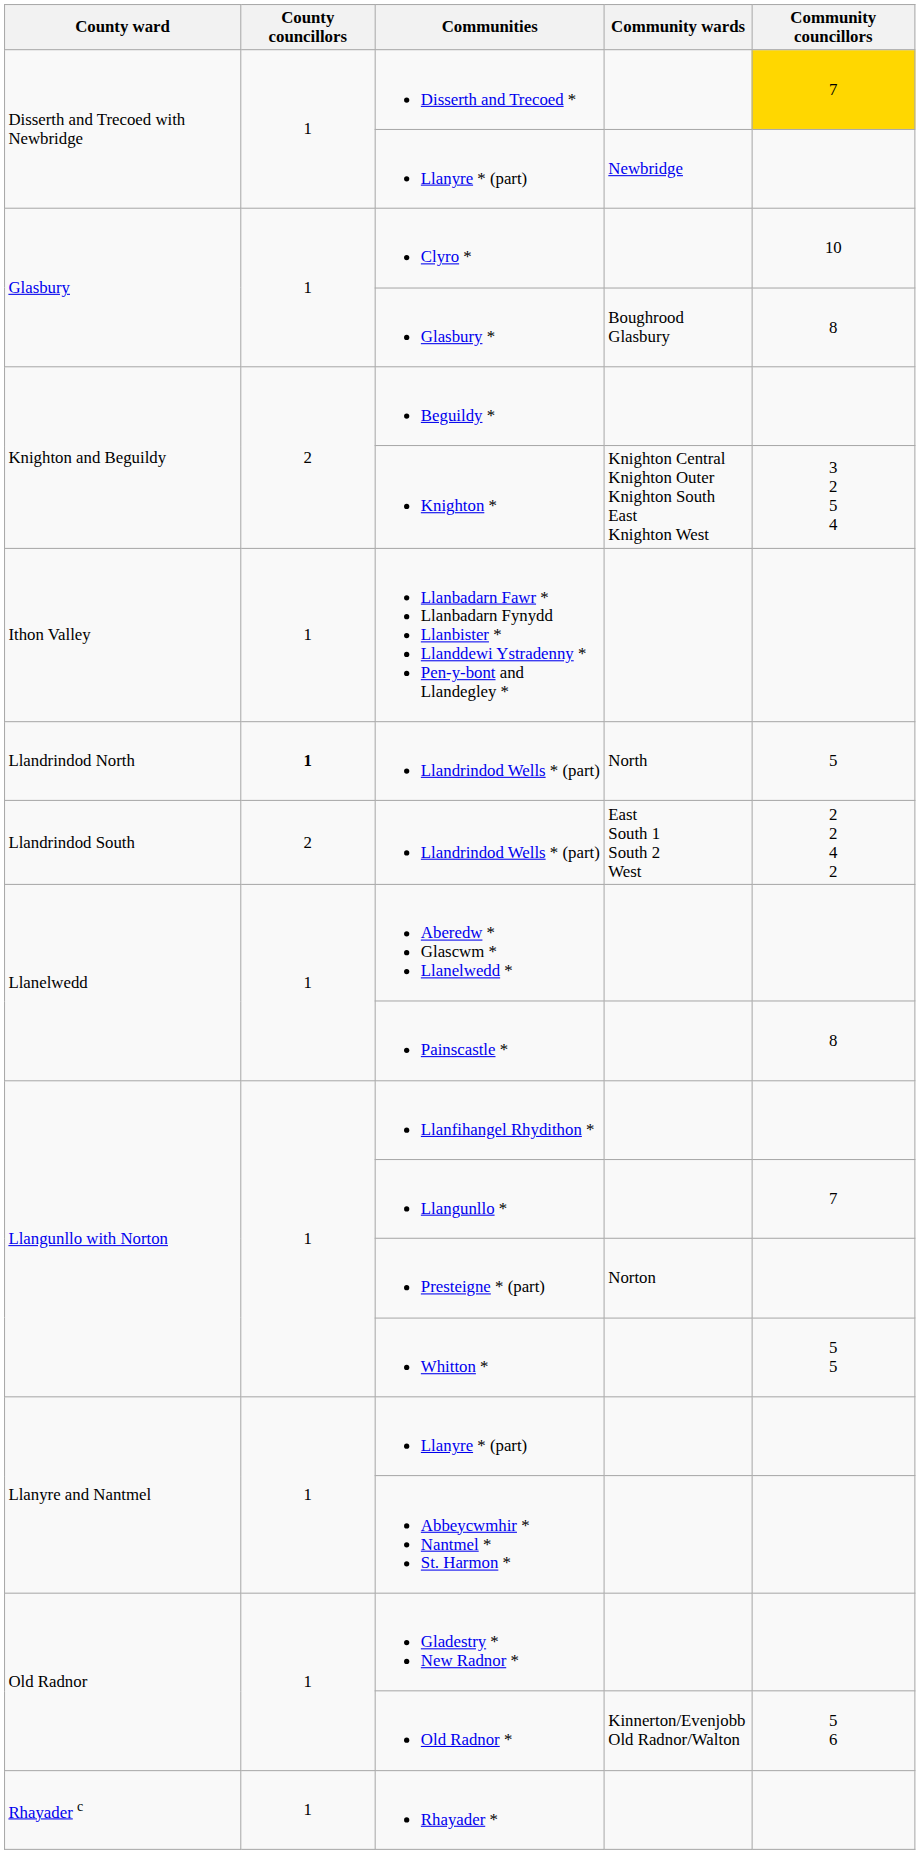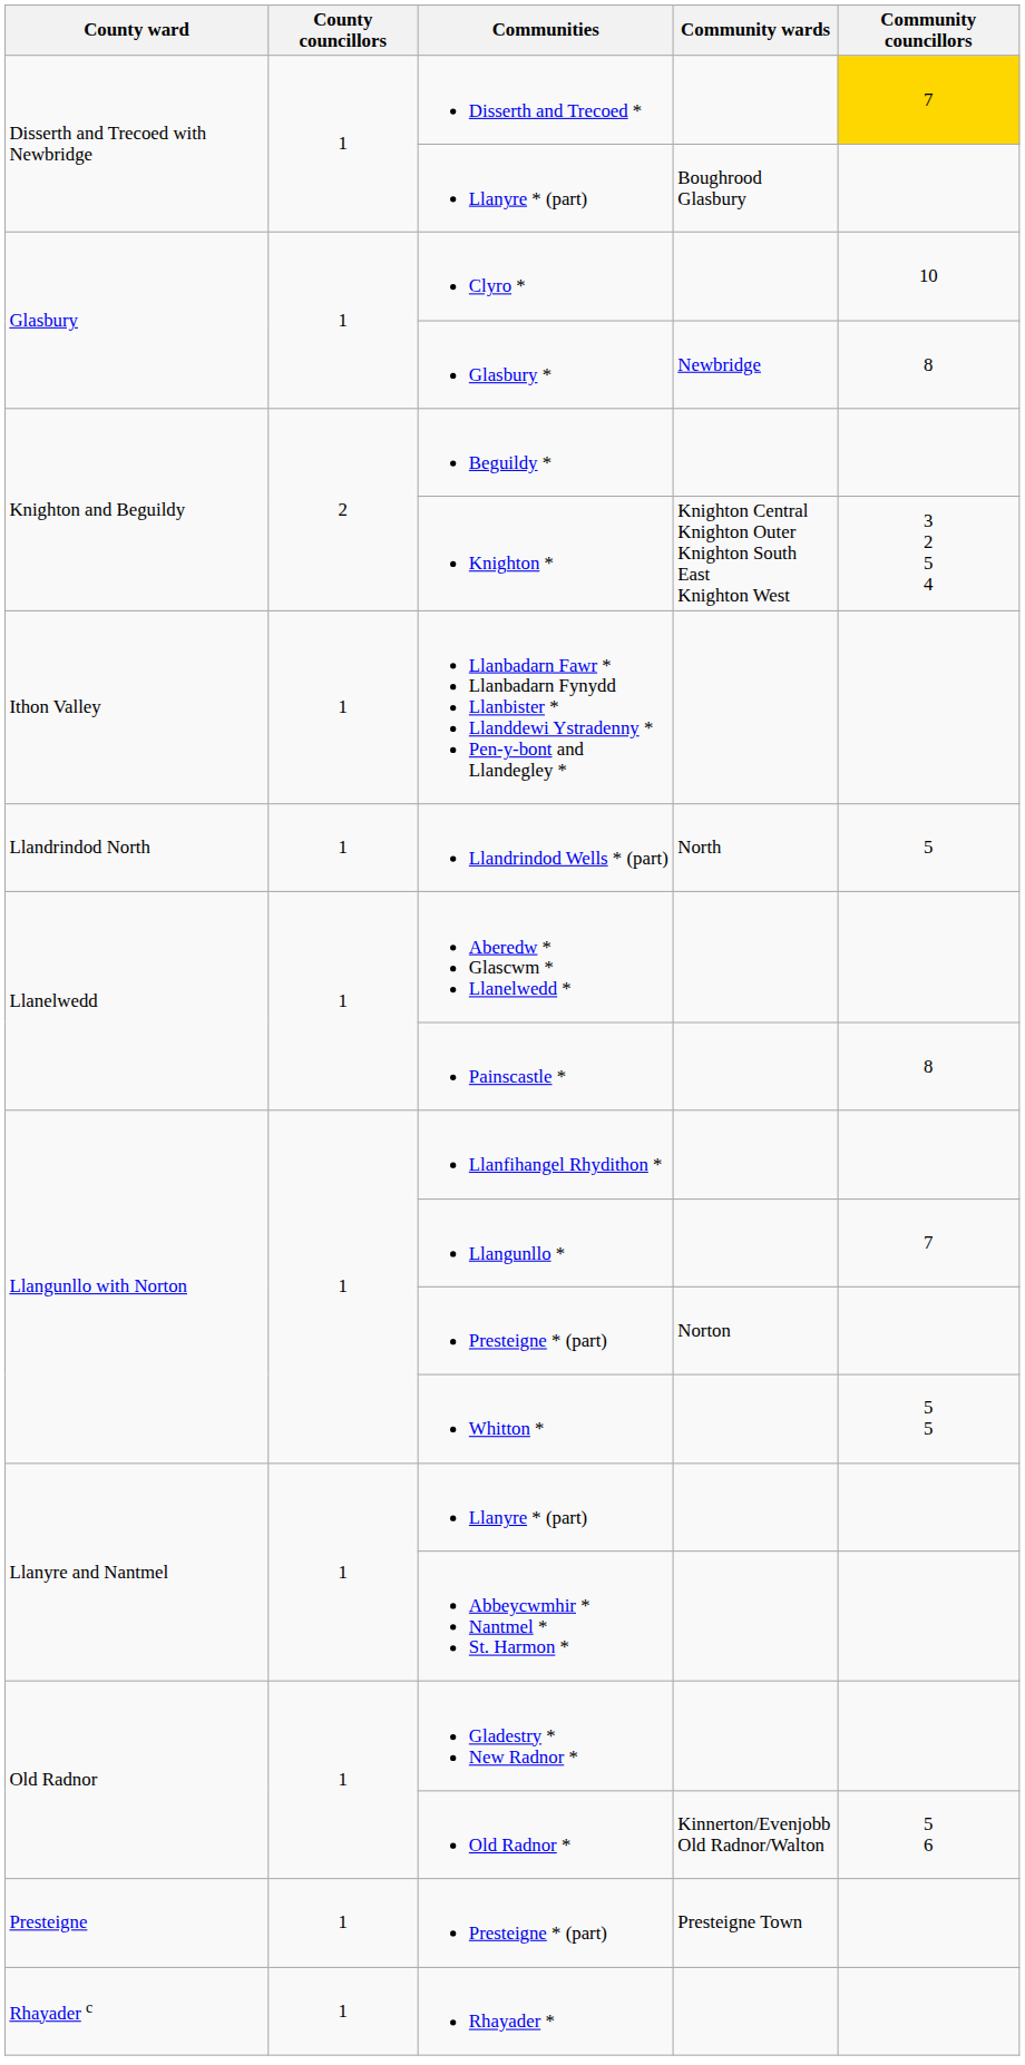Disserth and Trecoed with Newbridge / Llanyre * (part) | Community wards: Newbridge -> Boughrood Glasbury
Glasbury * | Community wards: Boughrood Glasbury -> Newbridge
Llandrindod North / Llandrindod Wells * (part) | County councillors: bold -> normal
- row: Llandrindod South | 2 | Llandrindod Wells * (part) | East South 1 South 2 West | 2 2 4 2
+ row: Presteigne | 1 | Presteigne * (part) | Presteigne Town
